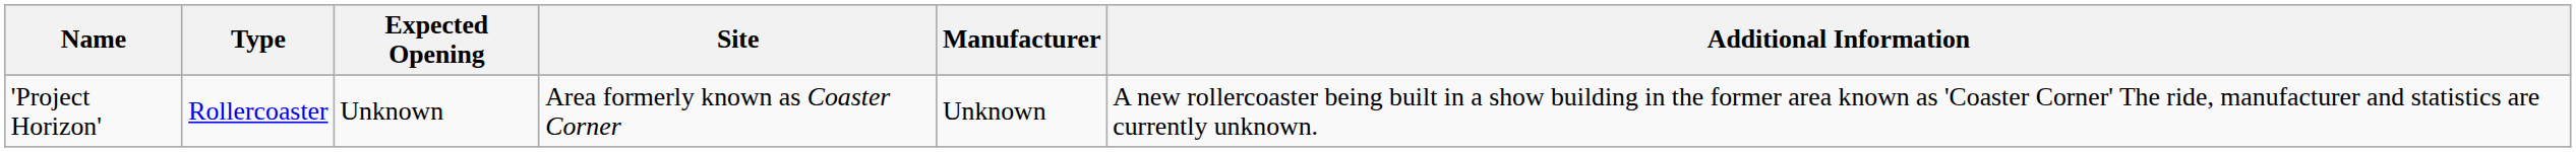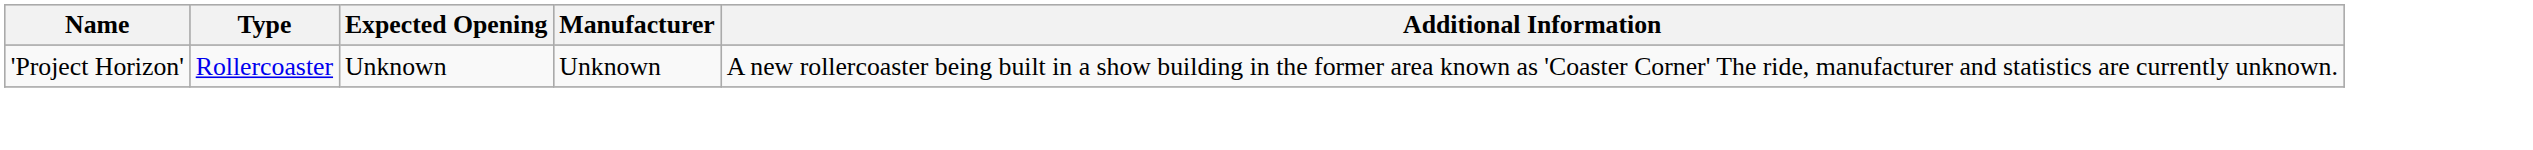- column: Site | Area formerly known as Coaster Corner
